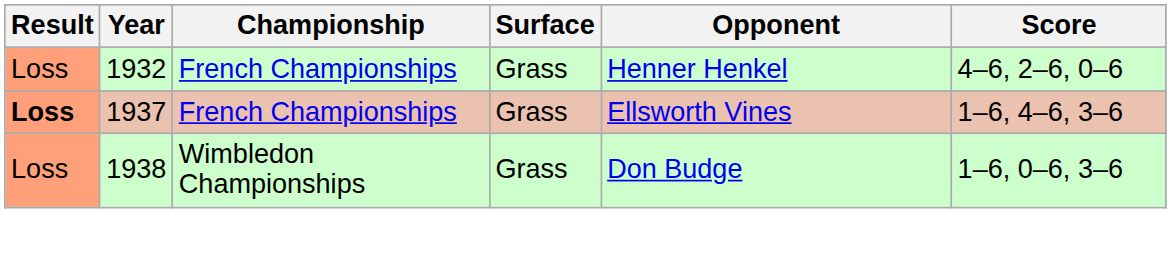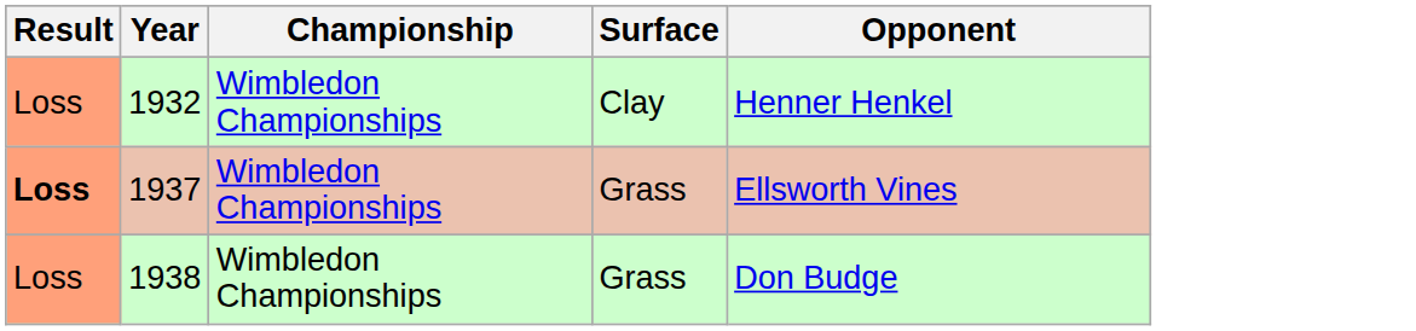- column: Score | 4–6, 2–6, 0–6 | 1–6, 4–6, 3–6 | 1–6, 0–6, 3–6
1932 | Championship: French Championships -> Wimbledon Championships
1932 | Surface: Grass -> Clay
1937 | Championship: French Championships -> Wimbledon Championships
